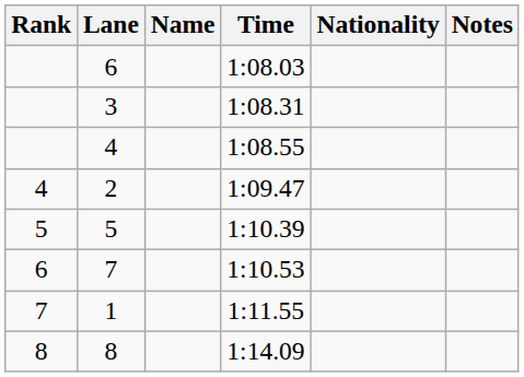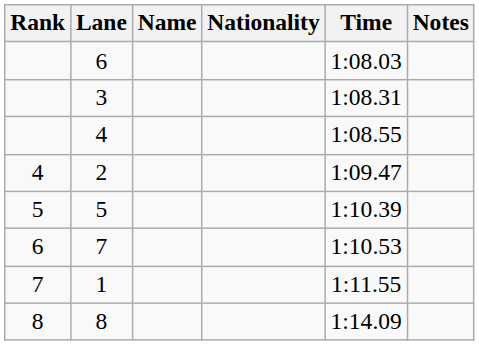columns swapped: Nationality <-> Time
